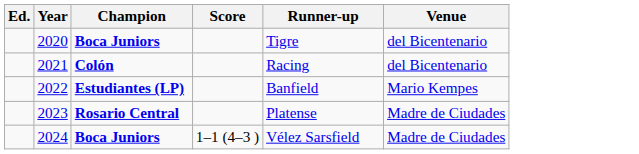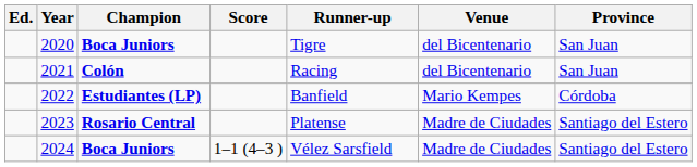+ column: Province | San Juan | San Juan | Córdoba | Santiago del Estero | Santiago del Estero
